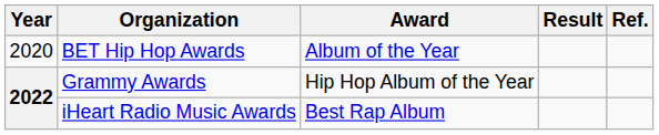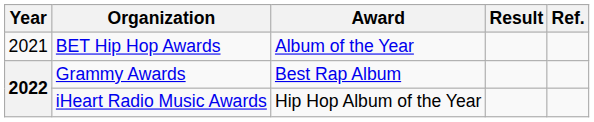BET Hip Hop Awards | Year: 2020 -> 2021
Grammy Awards | Award: Hip Hop Album of the Year -> Best Rap Album
iHeart Radio Music Awards | Award: Best Rap Album -> Hip Hop Album of the Year
